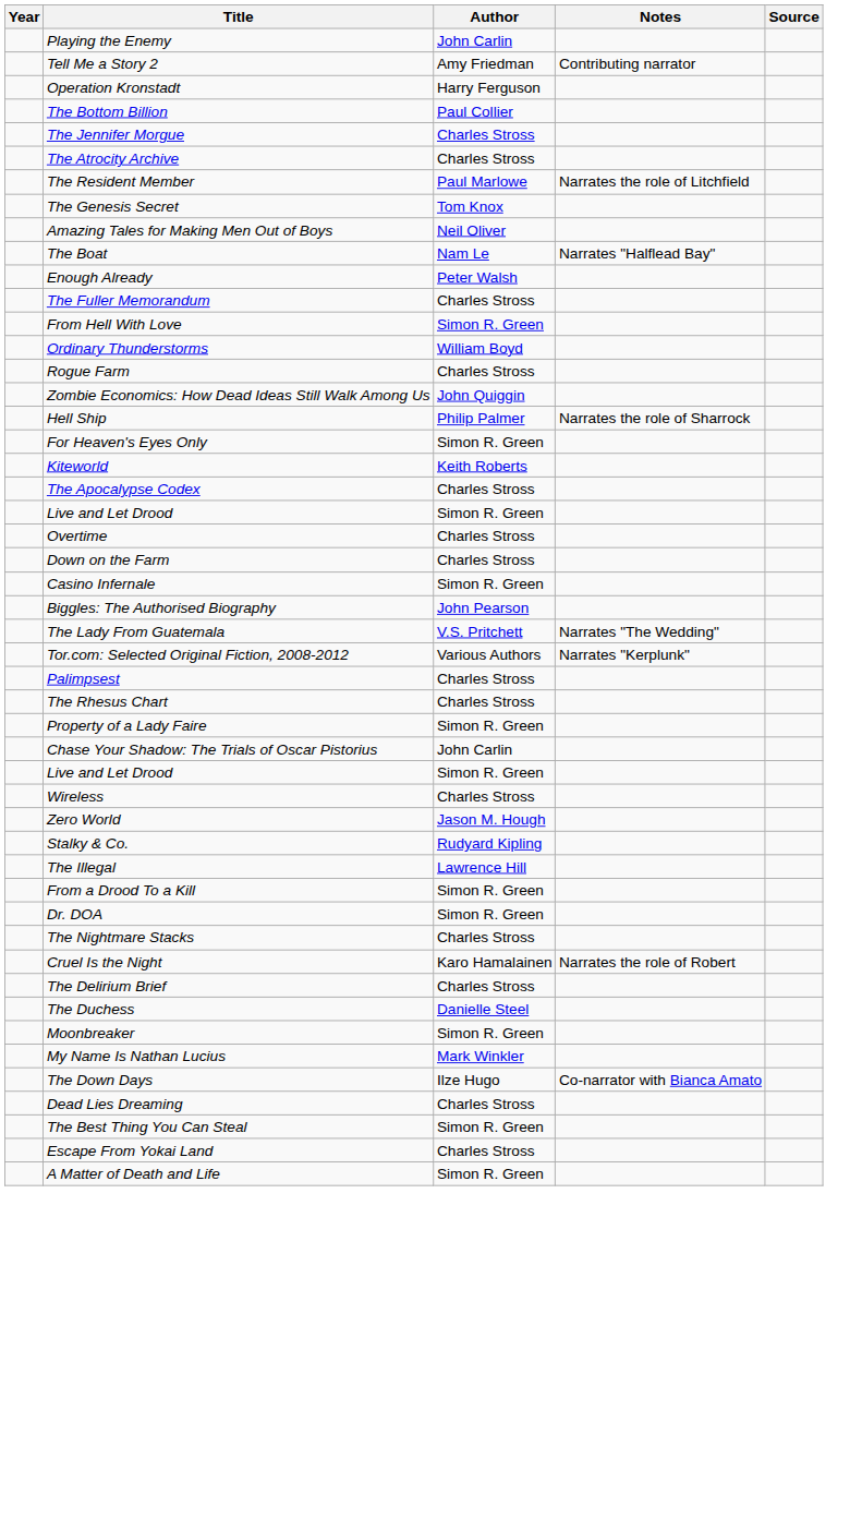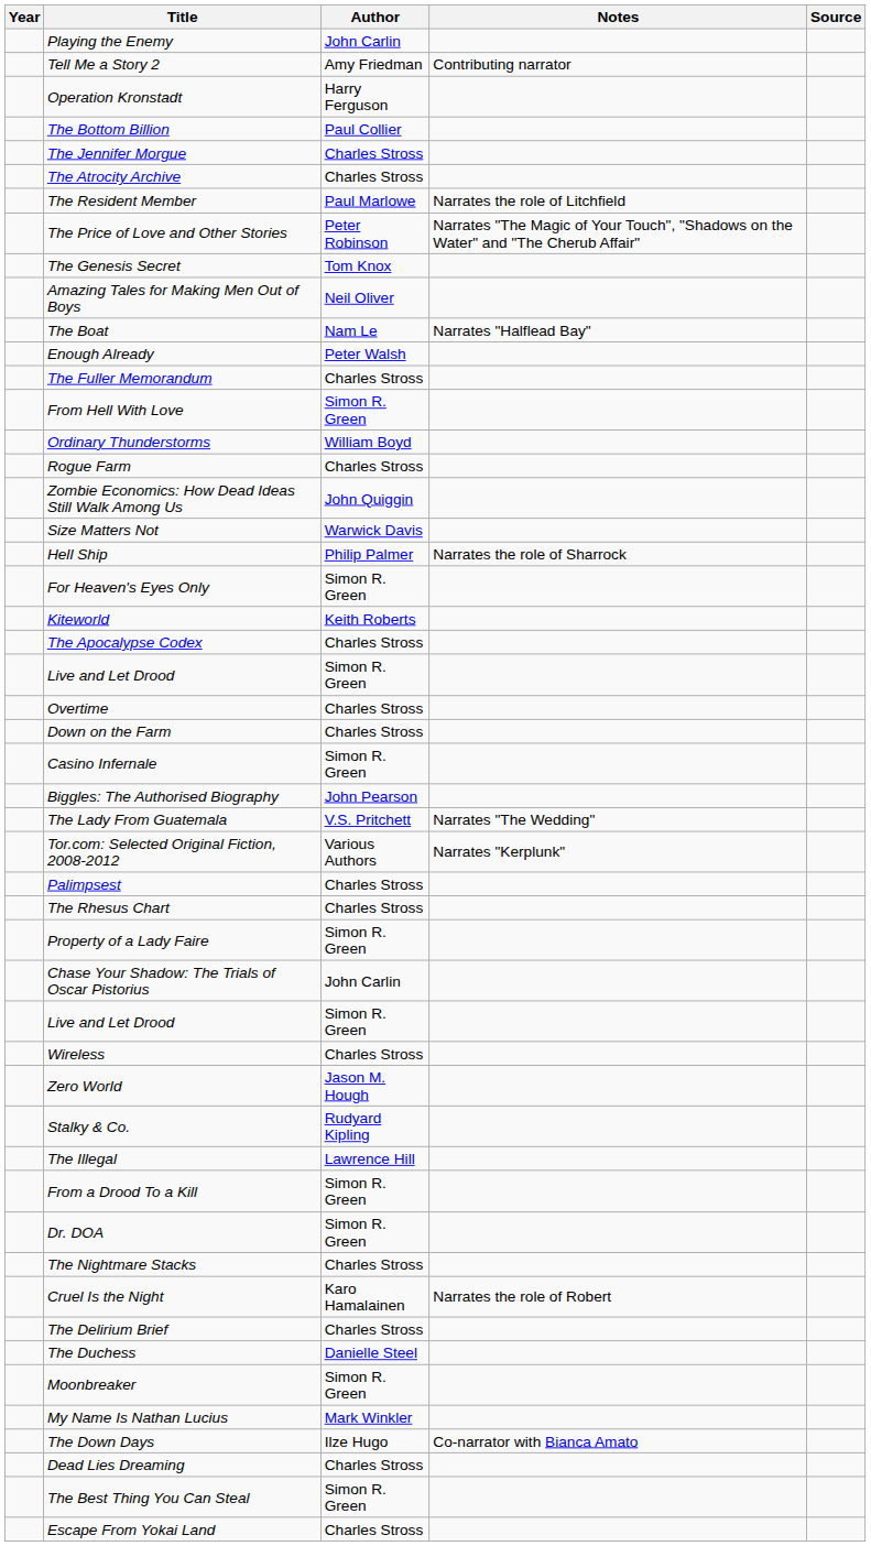+ row: The Price of Love and Other Stories | Peter Robinson | Narrates "The Magic of Your Touch", "Shadows on the Water" and "The Cherub Affair"
+ row: Size Matters Not | Warwick Davis
- row: A Matter of Death and Life | Simon R. Green
